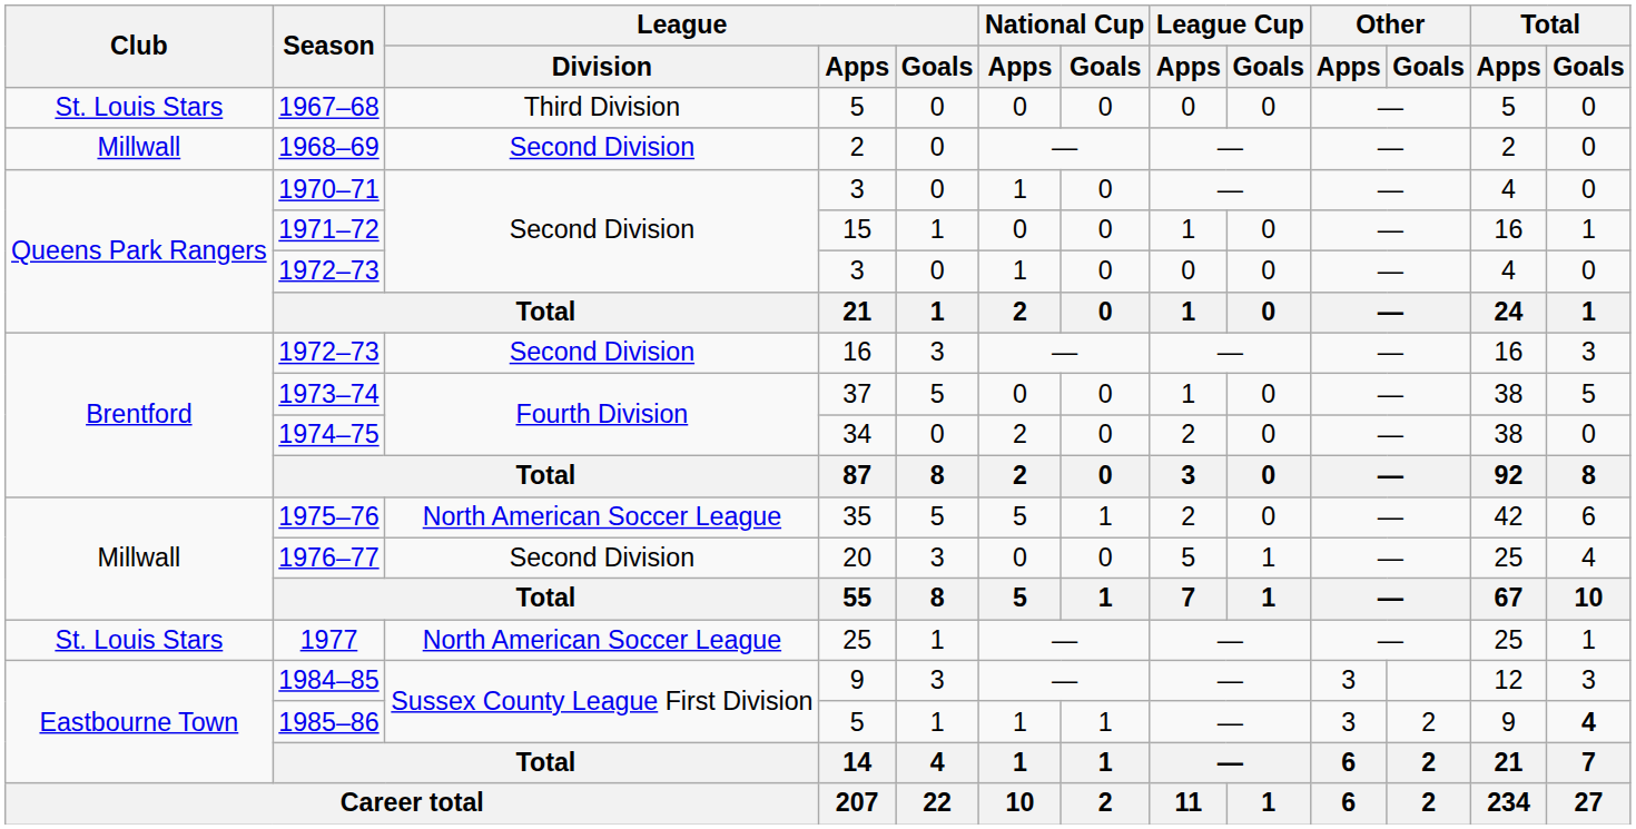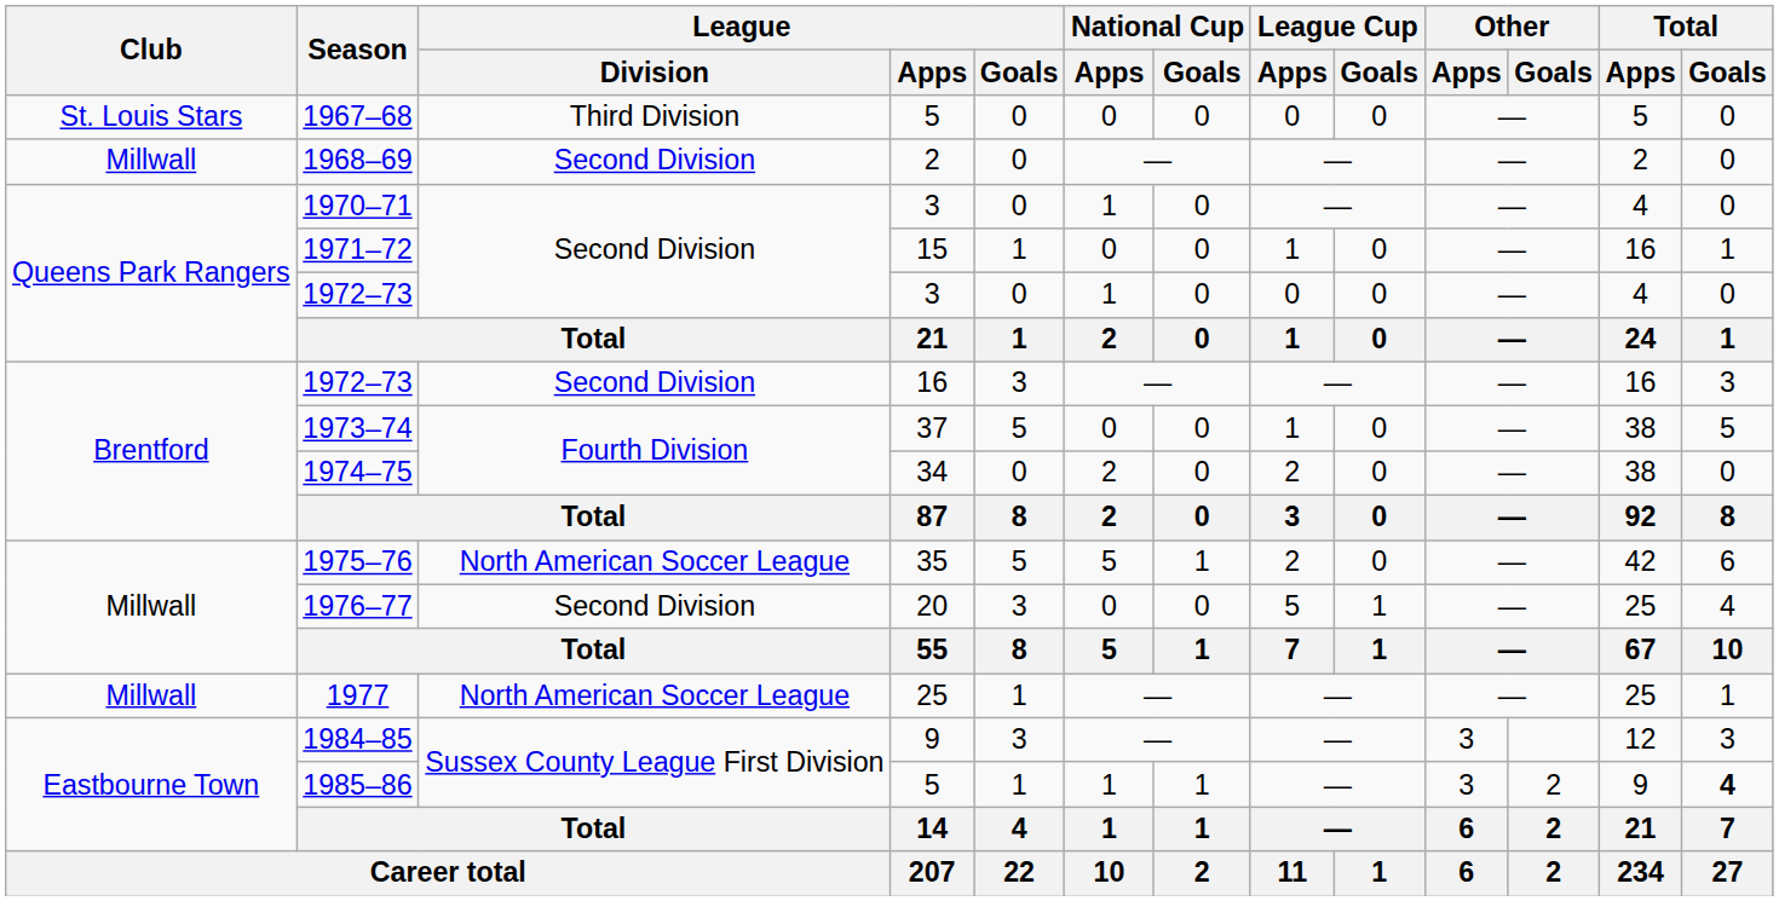1977 | Club: St. Louis Stars -> Millwall
